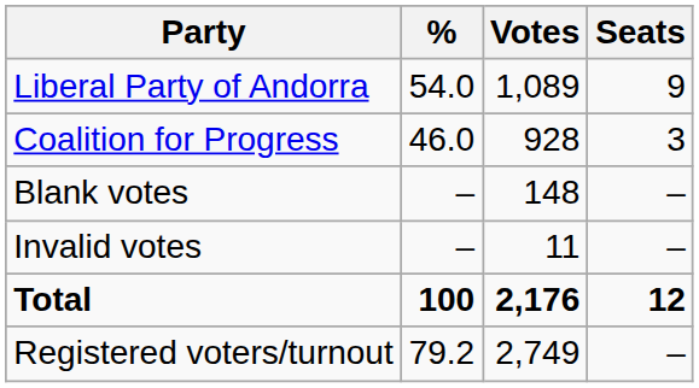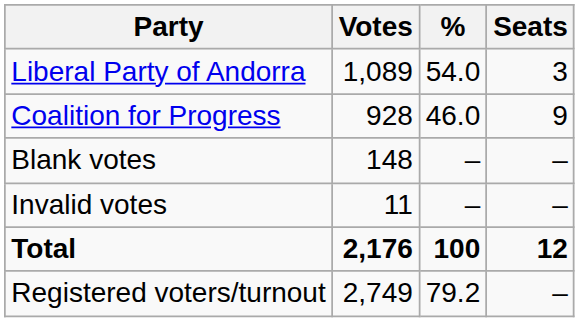columns swapped: Votes <-> %
Liberal Party of Andorra | Seats: 9 -> 3
Coalition for Progress | Seats: 3 -> 9
